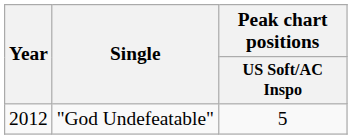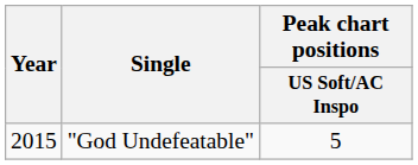"God Undefeatable" | Year: 2012 -> 2015
